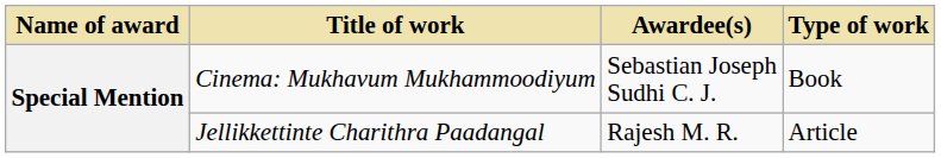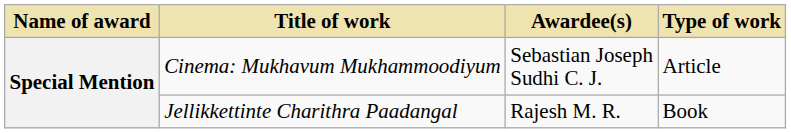Cinema: Mukhavum Mukhammoodiyum | Type of work: Book -> Article
Jellikkettinte Charithra Paadangal | Type of work: Article -> Book
